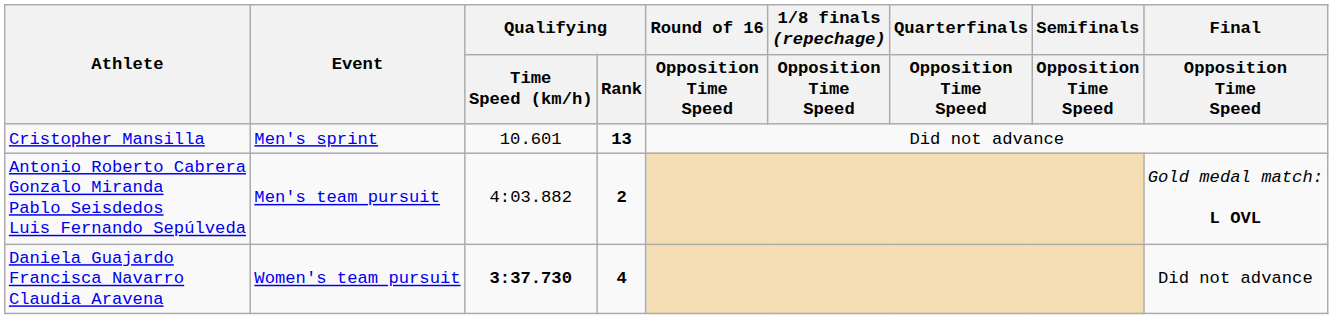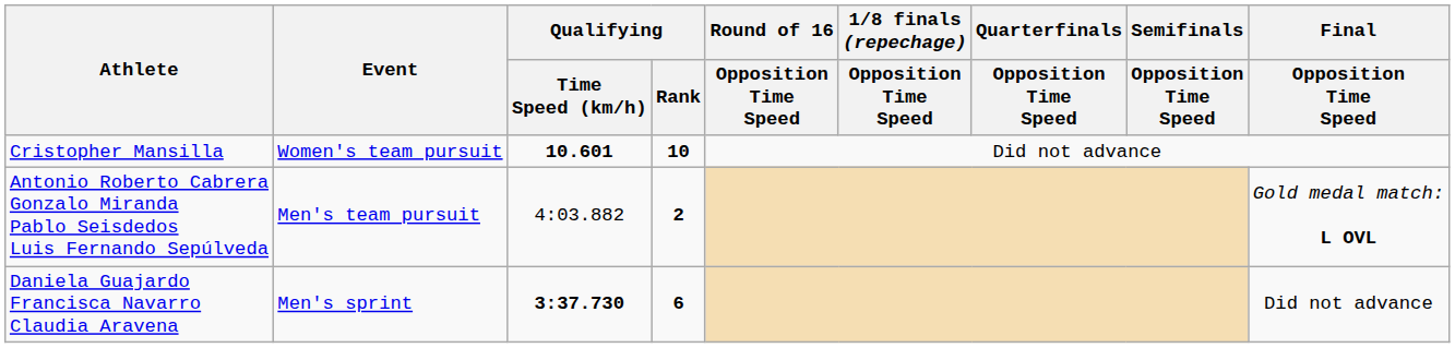Cristopher Mansilla | Event: Men's sprint -> Women's team pursuit
Cristopher Mansilla | Qualifying / Time Speed (km/h): normal -> bold
Cristopher Mansilla | Qualifying / Rank: 13 -> 10
Daniela Guajardo Francisca Navarro Claudia Aravena | Event: Women's team pursuit -> Men's sprint
Daniela Guajardo Francisca Navarro Claudia Aravena | Qualifying / Rank: 4 -> 6
